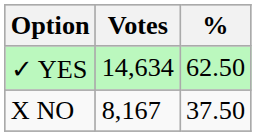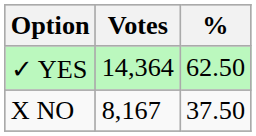✓ YES | Votes: 14,634 -> 14,364
